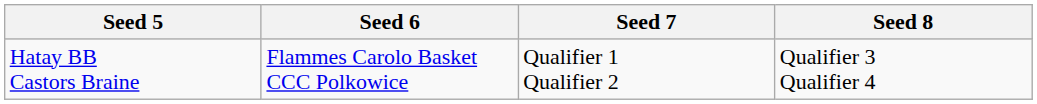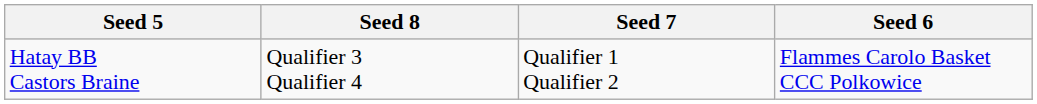columns swapped: Seed 6 <-> Seed 8
